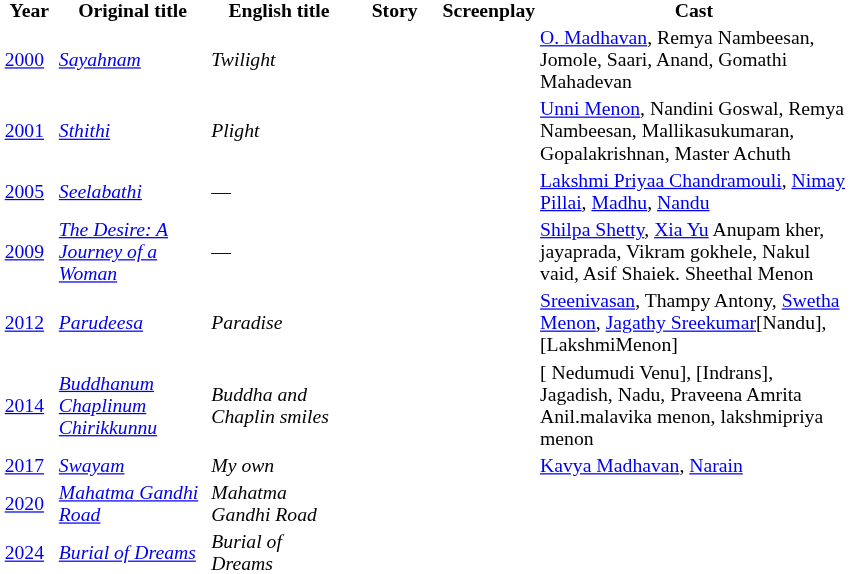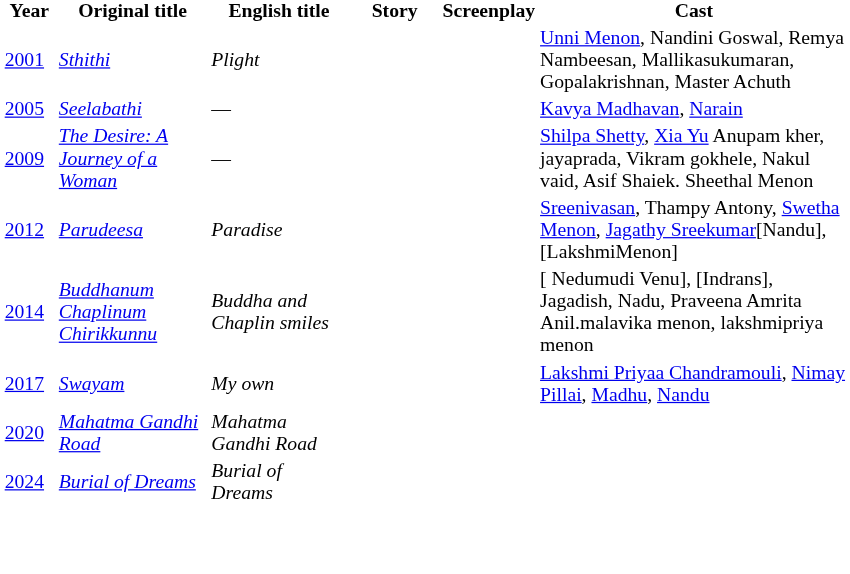- row: 2000 | Sayahnam | Twilight | O. Madhavan, Remya Nambeesan, Jomole, Saari, Anand, Gomathi Mahadevan
Seelabathi | Cast: Lakshmi Priyaa Chandramouli, Nimay Pillai, Madhu, Nandu -> Kavya Madhavan, Narain
Swayam | Cast: Kavya Madhavan, Narain -> Lakshmi Priyaa Chandramouli, Nimay Pillai, Madhu, Nandu
